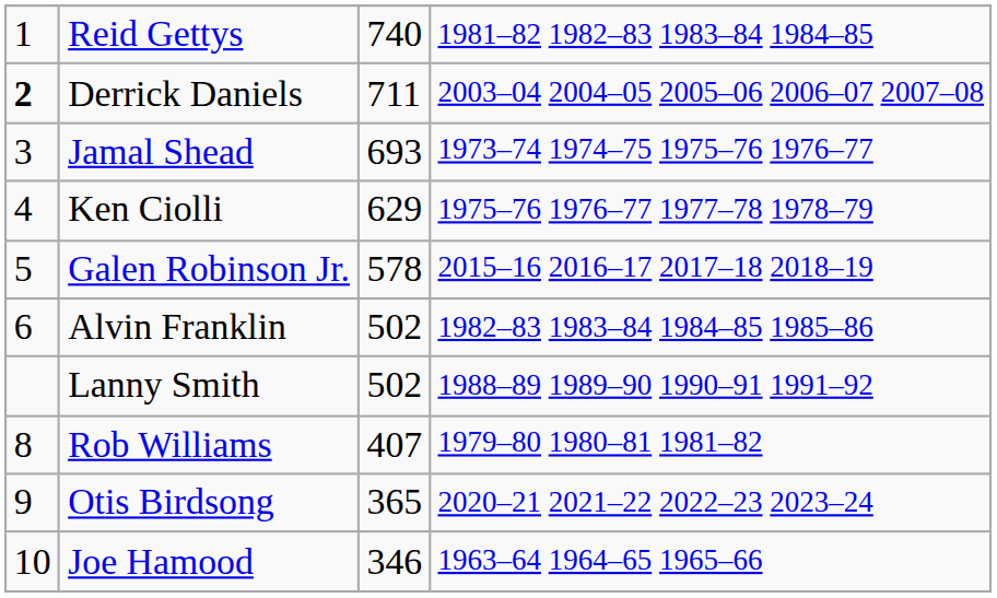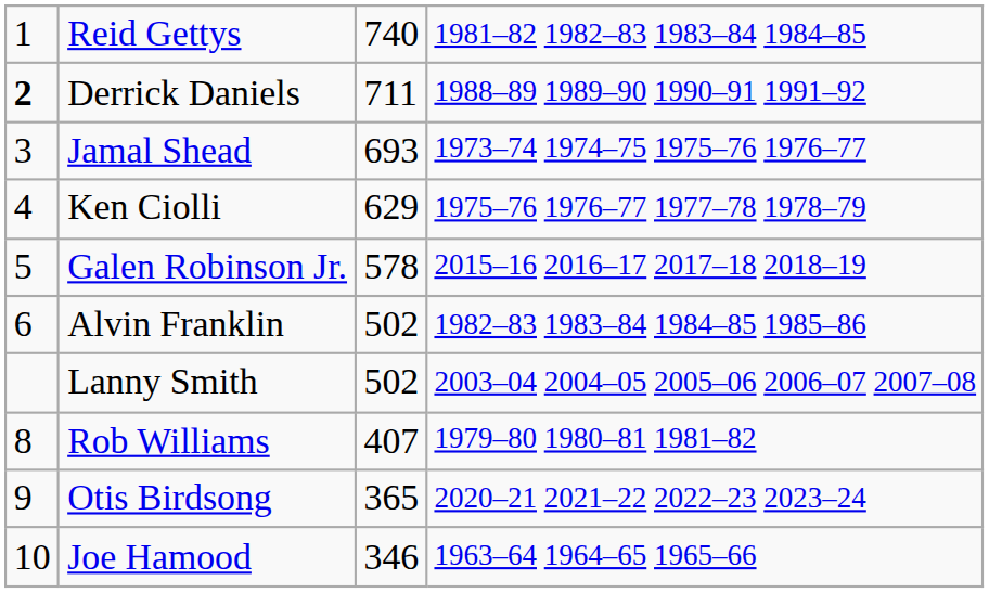Derrick Daniels | column 4: 2003–04 2004–05 2005–06 2006–07 2007–08 -> 1988–89 1989–90 1990–91 1991–92
Lanny Smith | column 4: 1988–89 1989–90 1990–91 1991–92 -> 2003–04 2004–05 2005–06 2006–07 2007–08
